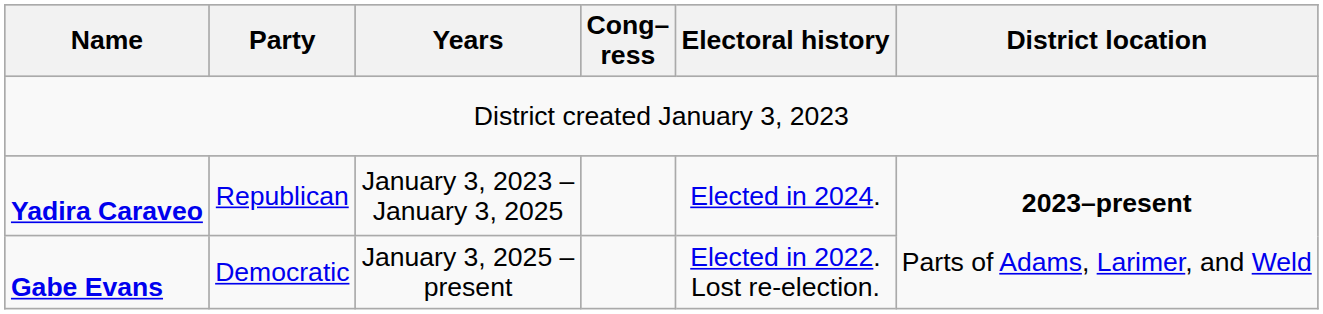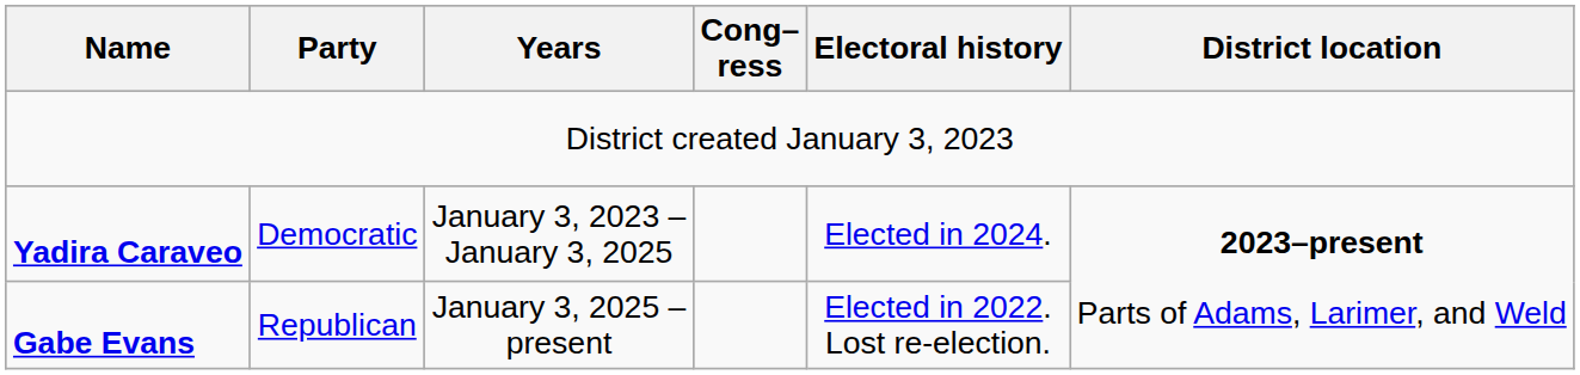Yadira Caraveo | Party: Republican -> Democratic
Gabe Evans | Party: Democratic -> Republican
